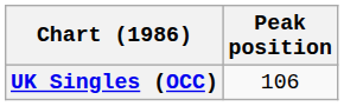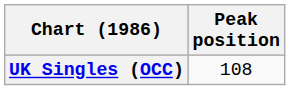UK Singles (OCC) | Peak position: 106 -> 108
